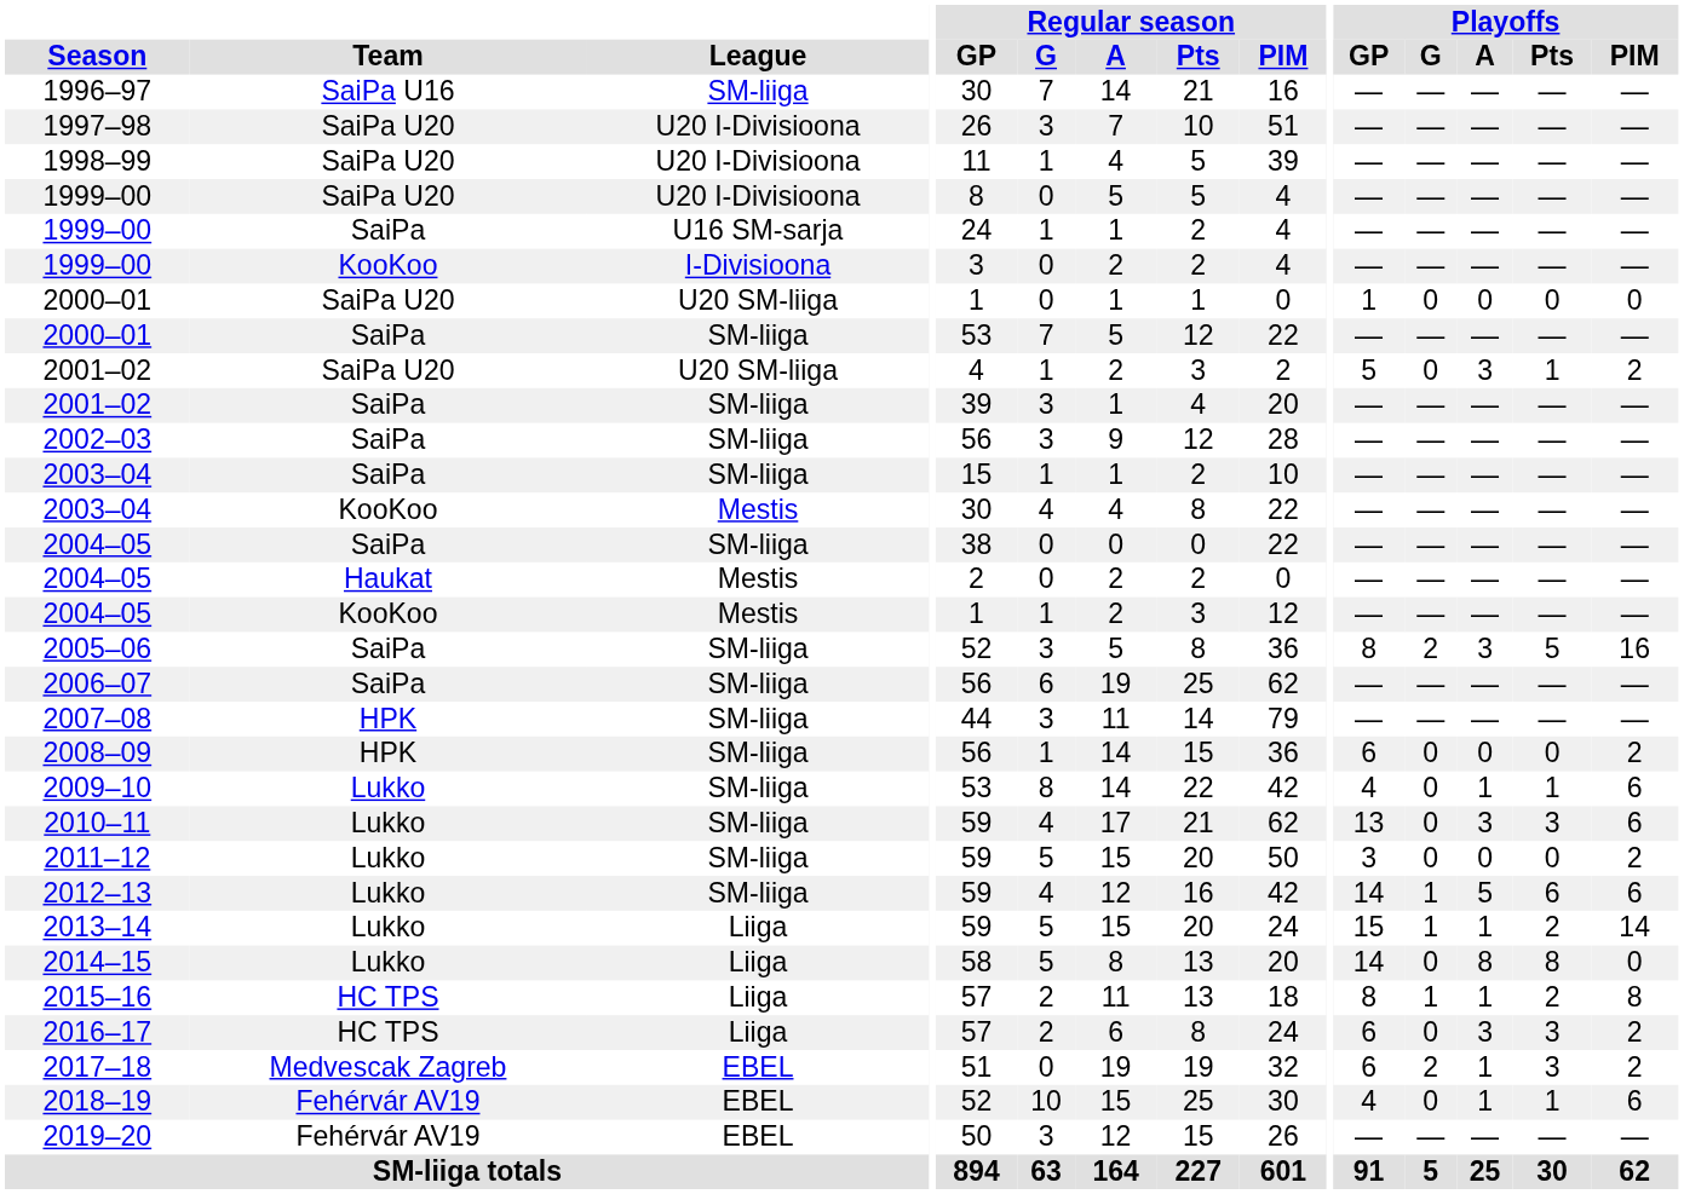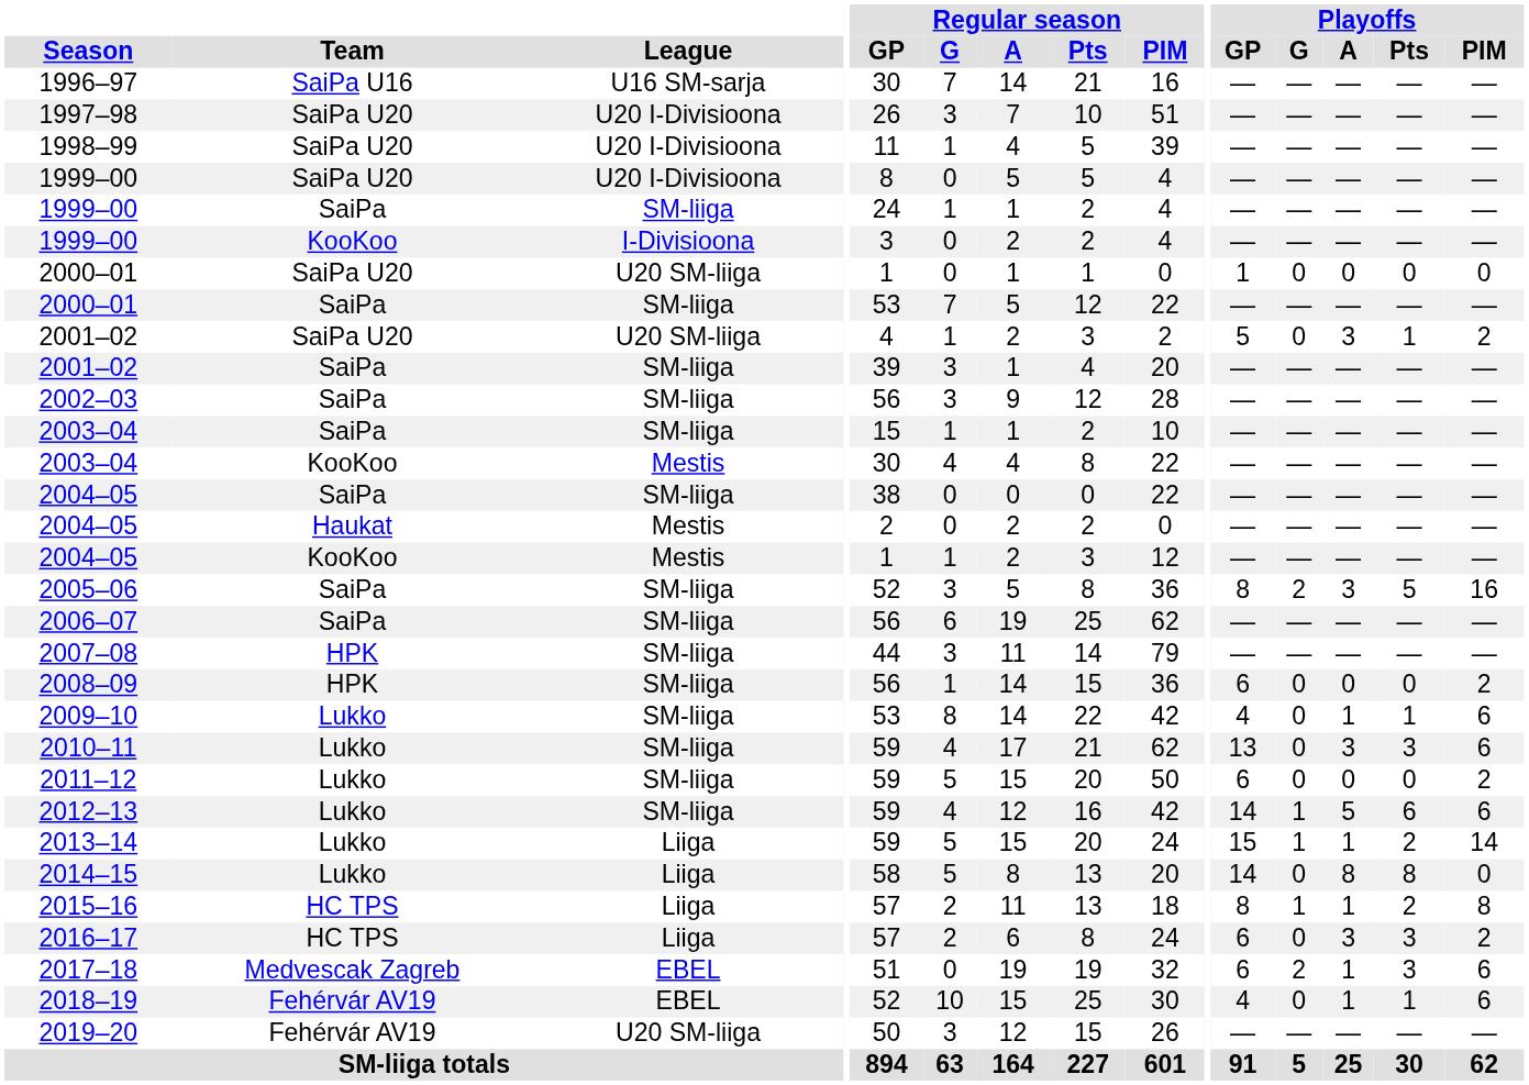1996–97 | League: SM-liiga -> U16 SM-sarja
1999–00 / SaiPa | League: U16 SM-sarja -> SM-liiga
2011–12 | Playoffs / GP: 3 -> 6
2017–18 | Playoffs / PIM: 2 -> 6
2019–20 | League: EBEL -> U20 SM-liiga
